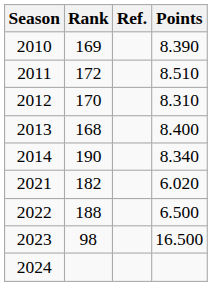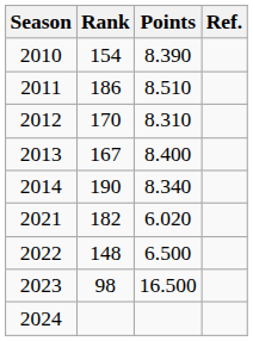columns swapped: Points <-> Ref.
2010 | Rank: 169 -> 154
2011 | Rank: 172 -> 186
2013 | Rank: 168 -> 167
2022 | Rank: 188 -> 148
